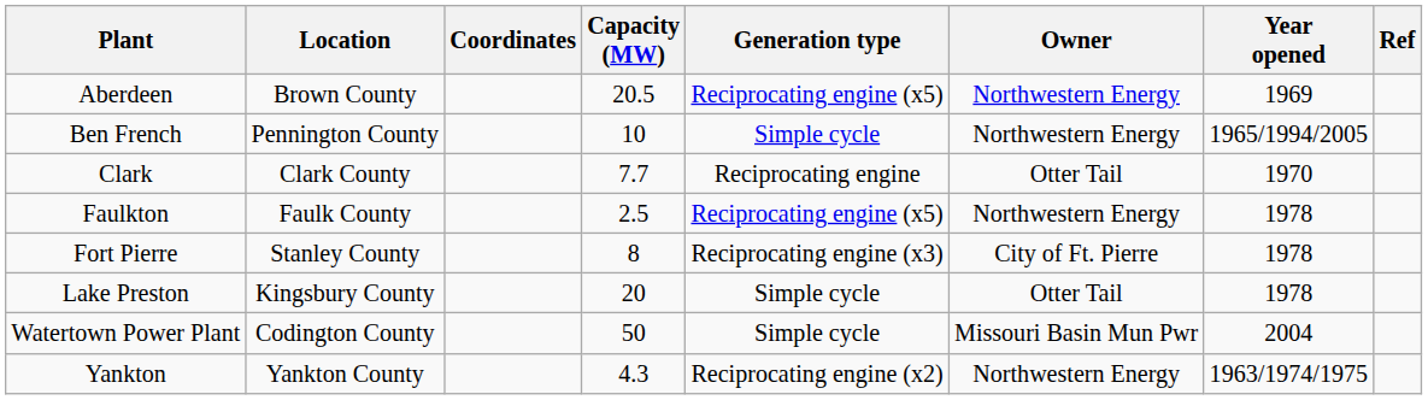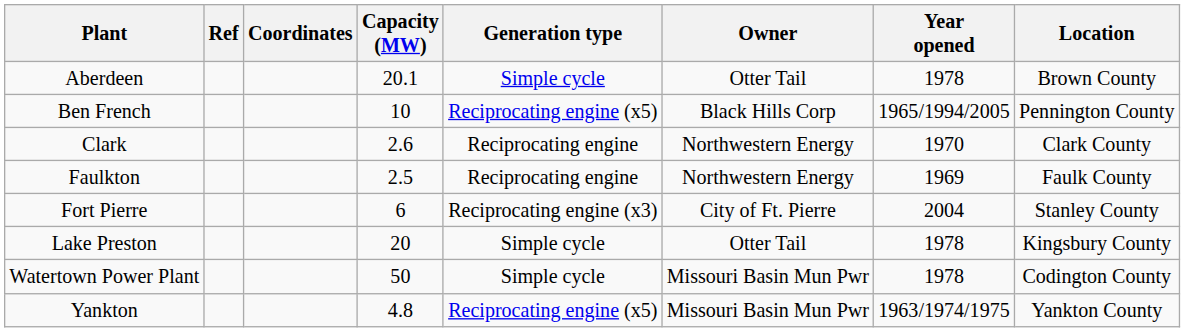columns swapped: Location <-> Ref
Aberdeen | Capacity (MW): 20.5 -> 20.1
Aberdeen | Generation type: Reciprocating engine (x5) -> Simple cycle
Aberdeen | Owner: Northwestern Energy -> Otter Tail
Aberdeen | Year opened: 1969 -> 1978
Ben French | Generation type: Simple cycle -> Reciprocating engine (x5)
Ben French | Owner: Northwestern Energy -> Black Hills Corp
Clark | Capacity (MW): 7.7 -> 2.6
Clark | Owner: Otter Tail -> Northwestern Energy
Faulkton | Generation type: Reciprocating engine (x5) -> Reciprocating engine
Faulkton | Year opened: 1978 -> 1969
Fort Pierre | Capacity (MW): 8 -> 6
Fort Pierre | Year opened: 1978 -> 2004
Watertown Power Plant | Year opened: 2004 -> 1978
Yankton | Capacity (MW): 4.3 -> 4.8
Yankton | Generation type: Reciprocating engine (x2) -> Reciprocating engine (x5)
Yankton | Owner: Northwestern Energy -> Missouri Basin Mun Pwr
